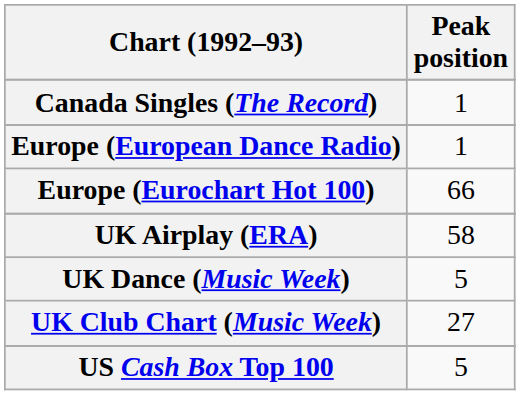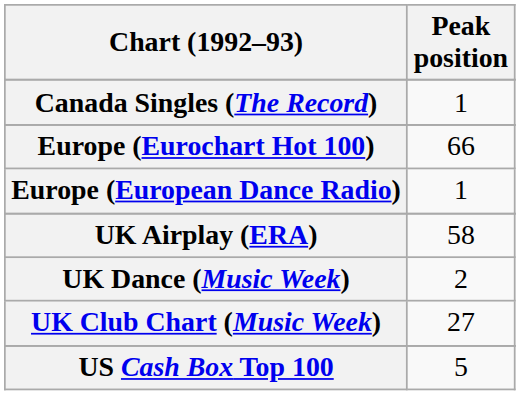rows swapped: Europe (Eurochart Hot 100) <-> Europe (European Dance Radio)
UK Dance (Music Week) | Peak position: 5 -> 2
